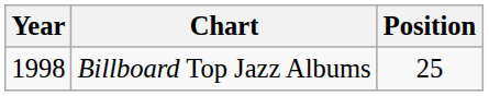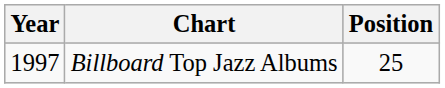Billboard Top Jazz Albums | Year: 1998 -> 1997
